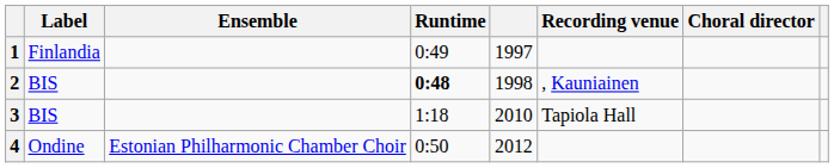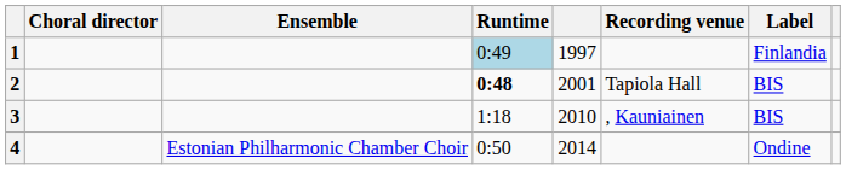columns swapped: Choral director <-> Label
1 | Runtime: no background -> lightblue background
2 | column 5: 1998 -> 2001
2 | Recording venue: , Kauniainen -> Tapiola Hall
3 | Recording venue: Tapiola Hall -> , Kauniainen
4 | column 5: 2012 -> 2014
